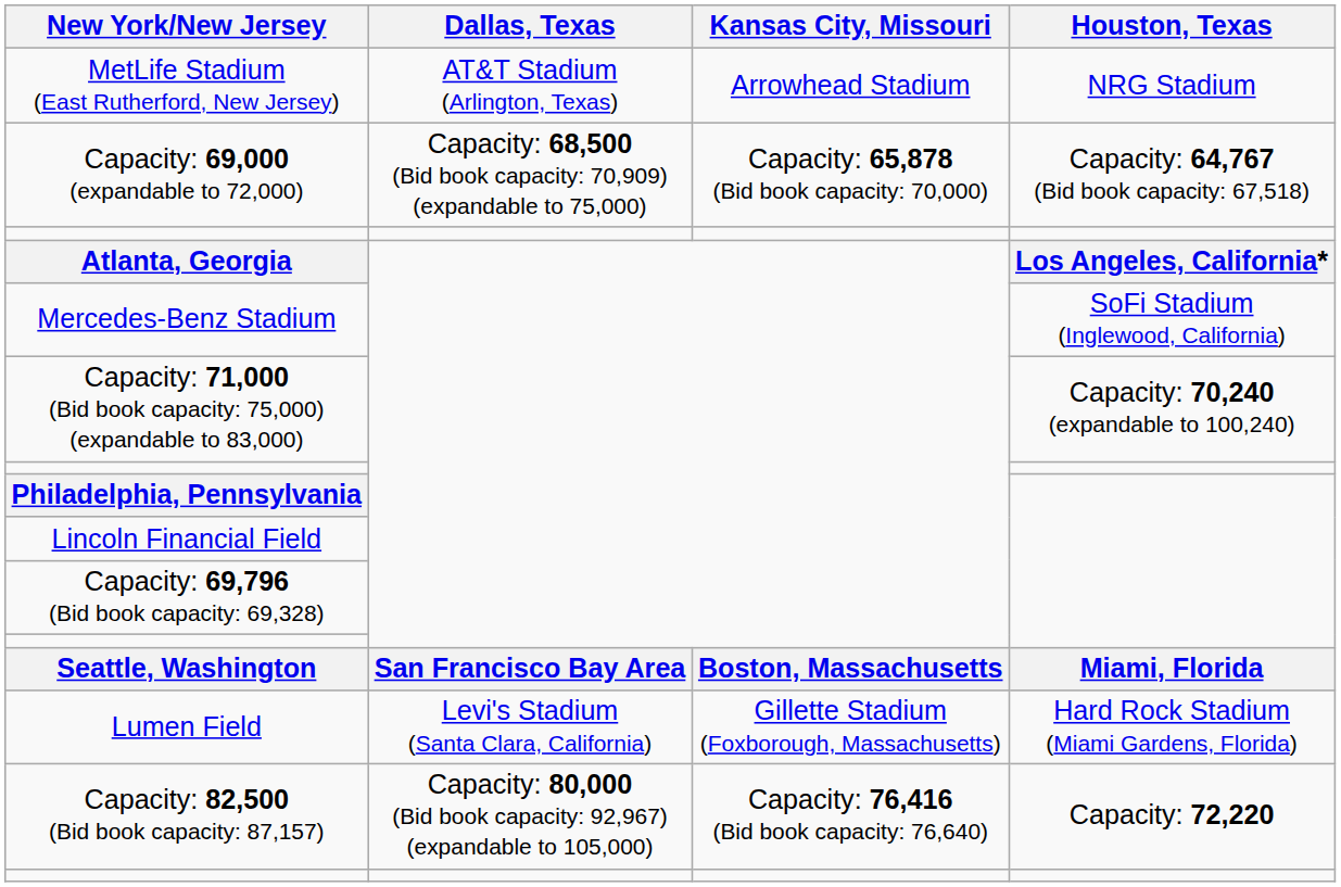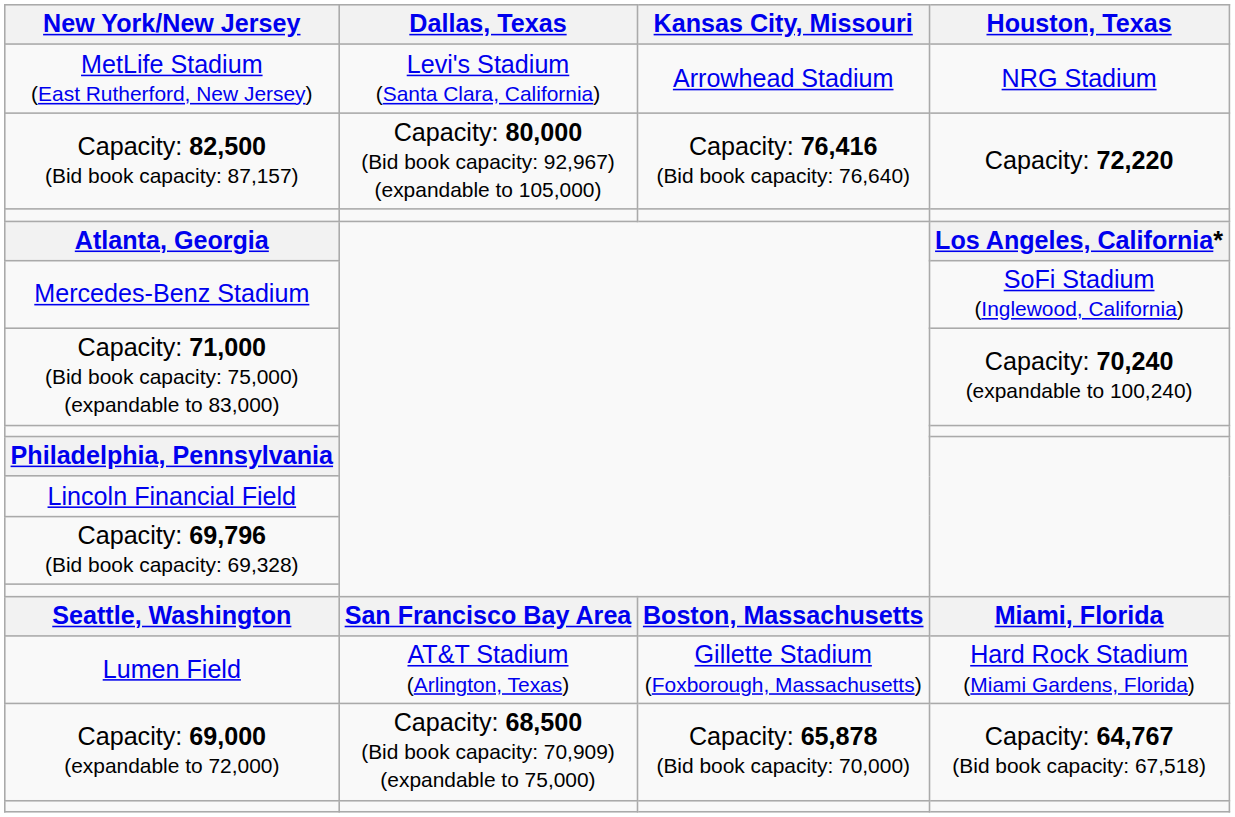MetLife Stadium (East Rutherford, New Jersey) | Dallas, Texas: AT&T Stadium (Arlington, Texas) -> Levi's Stadium (Santa Clara, California)
rows swapped: Capacity: 82,500 (Bid book capacity: 87,157) <-> Capacity: 69,000 (expandable to 72,000)
Lumen Field | Dallas, Texas: Levi's Stadium (Santa Clara, California) -> AT&T Stadium (Arlington, Texas)
